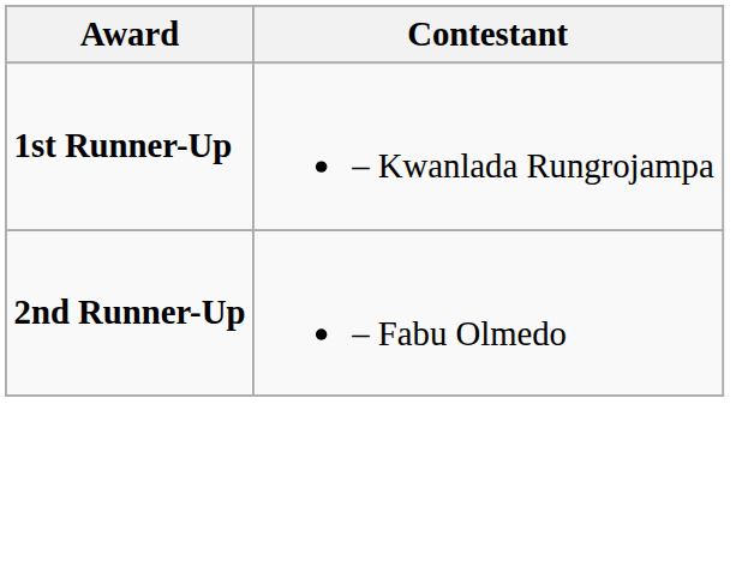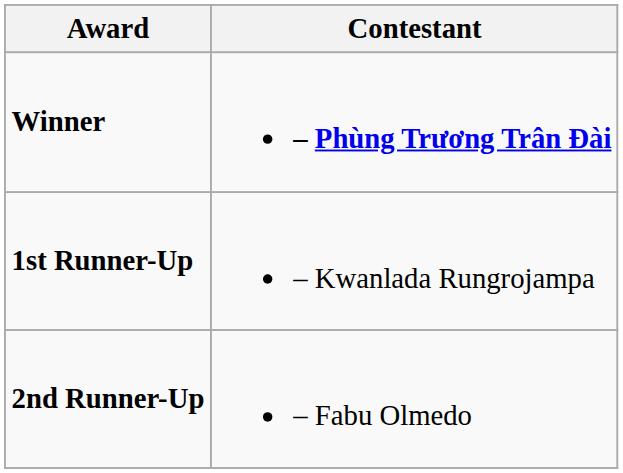+ row: Winner | – Phùng Trương Trân Đài
